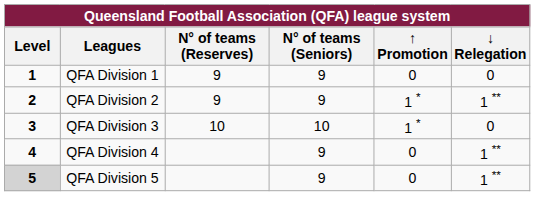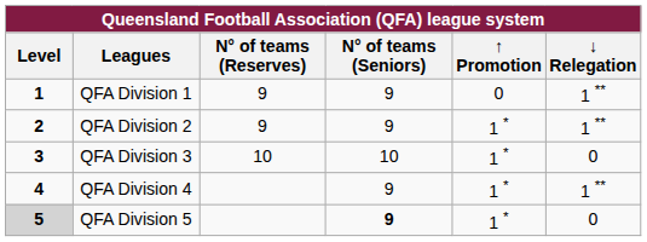QFA Division 1 | ↓ Relegation: 0 -> 1 **
QFA Division 4 | ↑ Promotion: 0 -> 1 *
QFA Division 5 | N° of teams (Seniors): normal -> bold
QFA Division 5 | ↑ Promotion: 0 -> 1 *
QFA Division 5 | ↓ Relegation: 1 ** -> 0
